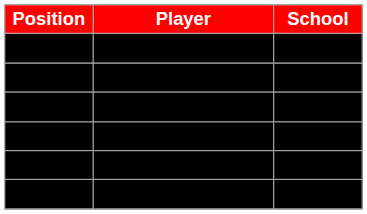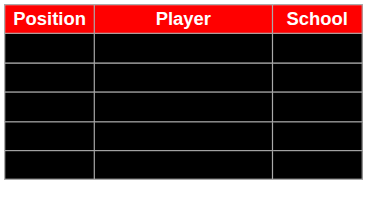Lauriane Rougeau | Position: bold -> normal
Chelsea Karpenko | School: Cornell -> Clarkson
- row: F | Gabrielle Kosziwka | Clarkson
Liza Ryabkina | School: Clarkson -> Cornell
